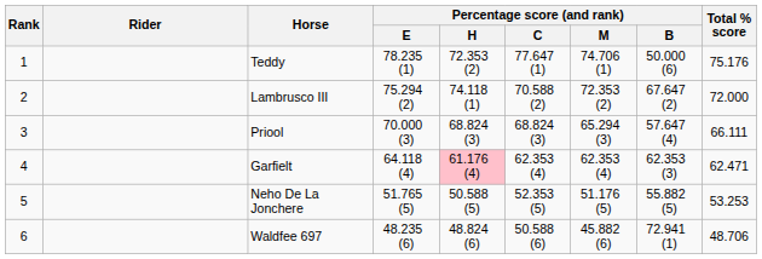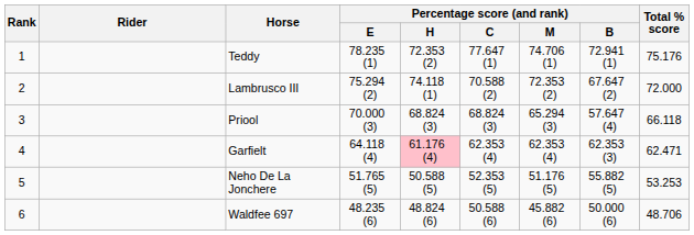Teddy | Percentage score (and rank) / B: 50.000 (6) -> 72.941 (1)
Priool | Total % score: 66.111 -> 66.118
Waldfee 697 | Percentage score (and rank) / B: 72.941 (1) -> 50.000 (6)
